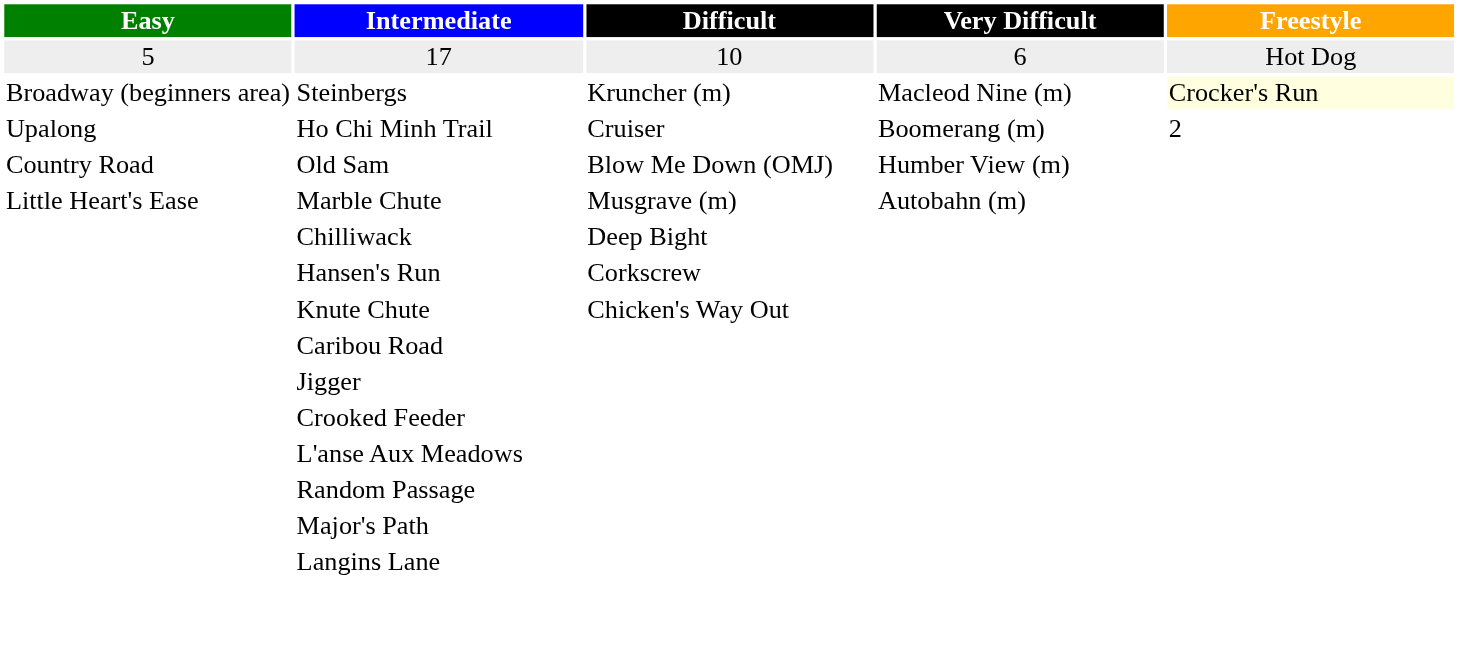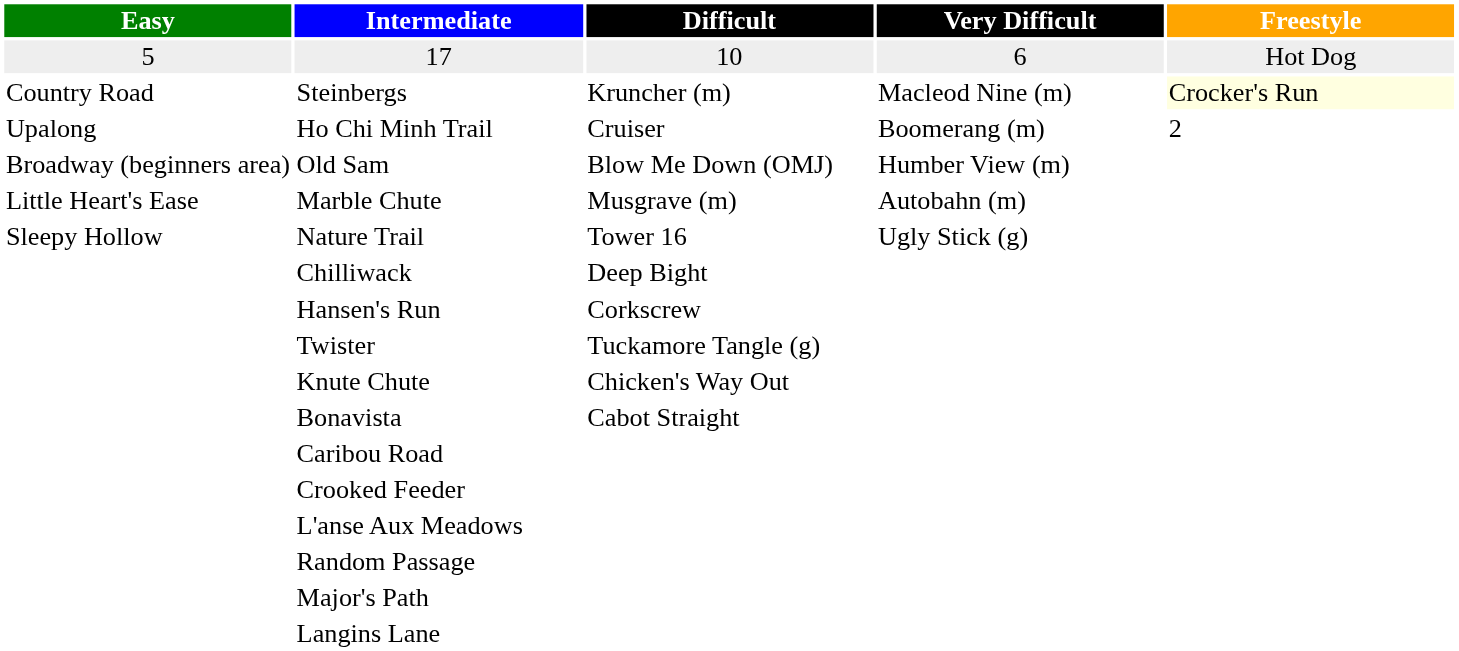Steinbergs | Easy: Broadway (beginners area) -> Country Road
Old Sam | Easy: Country Road -> Broadway (beginners area)
+ row: Sleepy Hollow | Nature Trail | Tower 16 | Ugly Stick (g)
+ row: Twister | Tuckamore Tangle (g)
+ row: Bonavista | Cabot Straight
- row: Jigger
